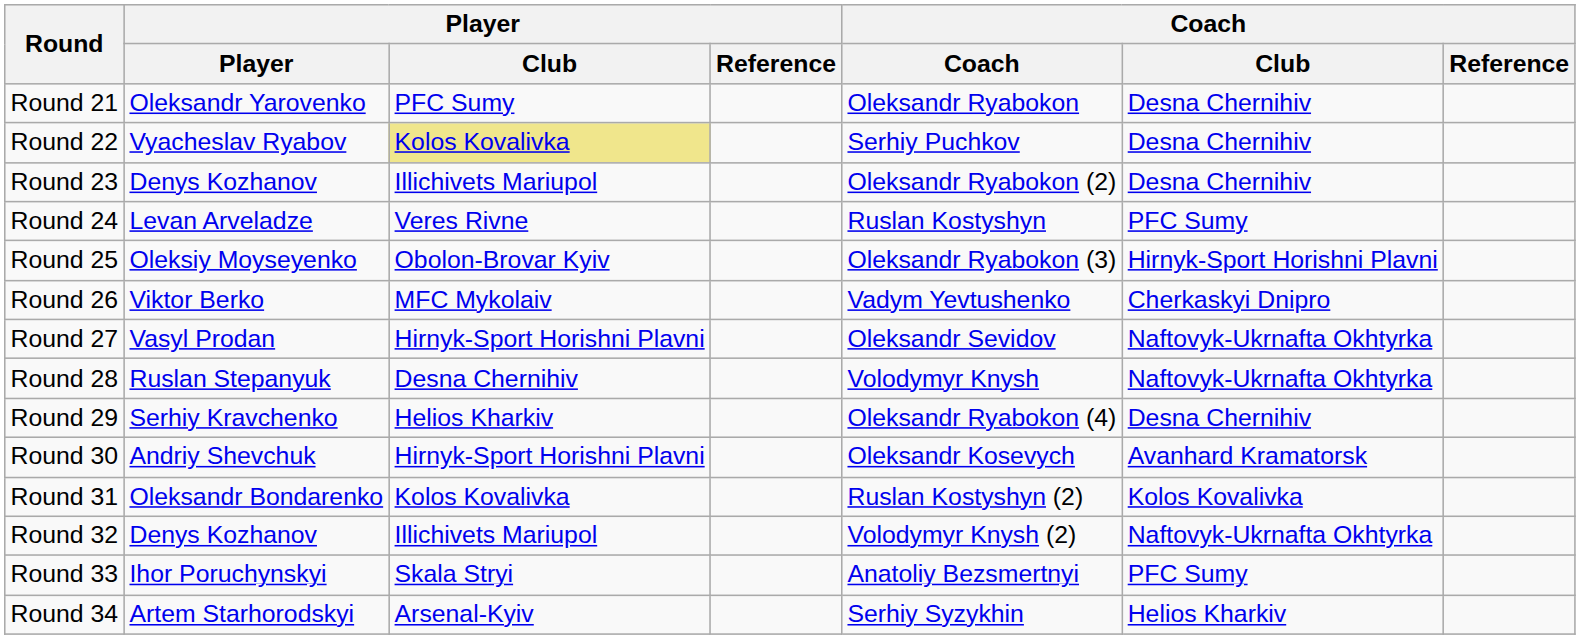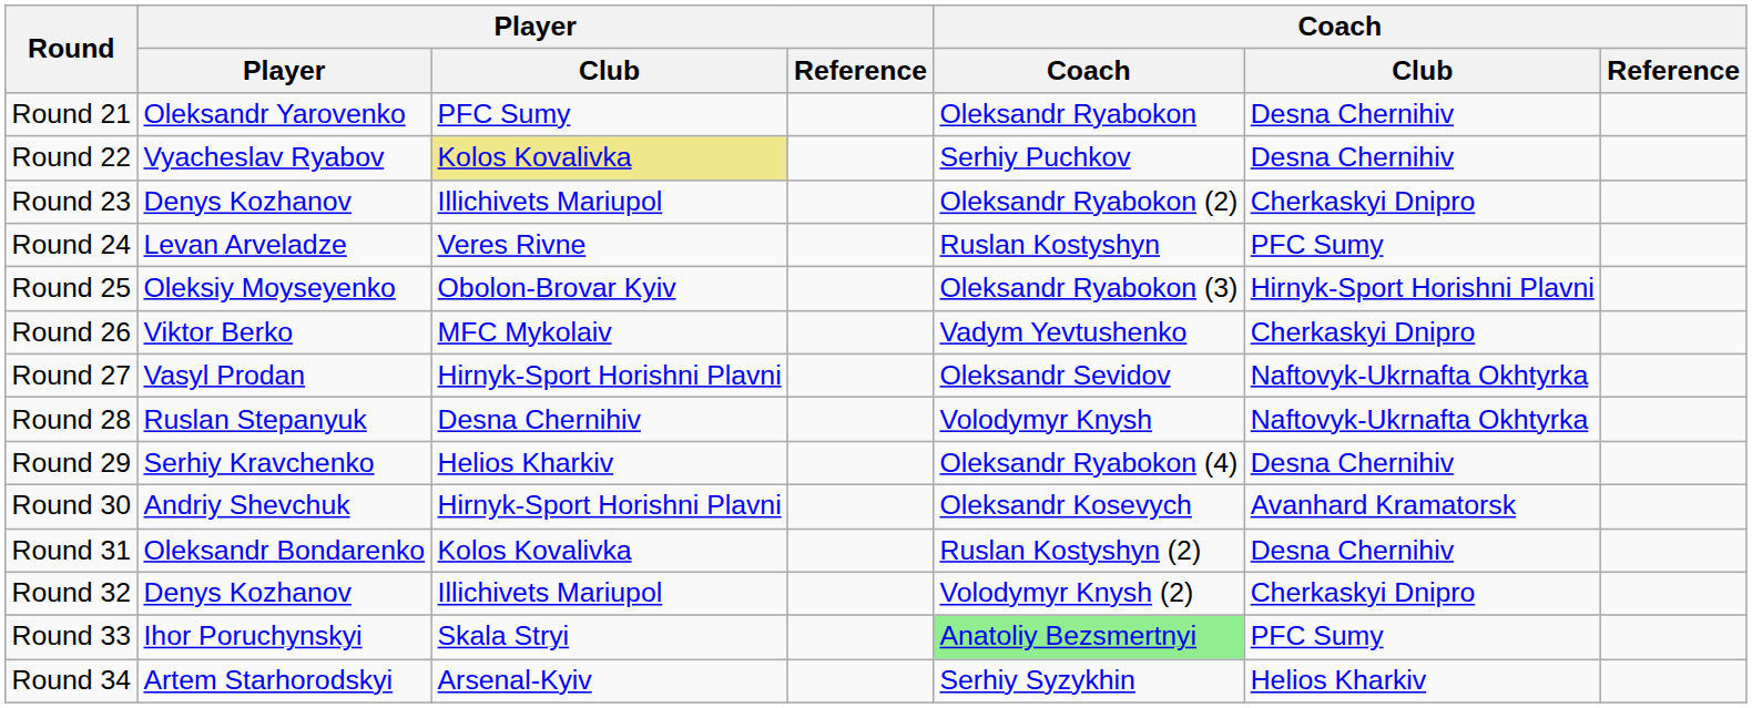Round 23 | Coach / Club: Desna Chernihiv -> Cherkaskyi Dnipro
Round 31 | Coach / Club: Kolos Kovalivka -> Desna Chernihiv
Round 32 | Coach / Club: Naftovyk-Ukrnafta Okhtyrka -> Cherkaskyi Dnipro
Round 33 | Coach: no background -> lightgreen background
